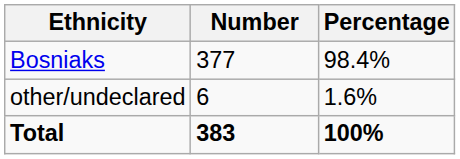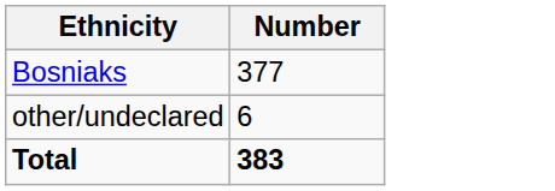- column: Percentage | 98.4% | 1.6% | 100%
